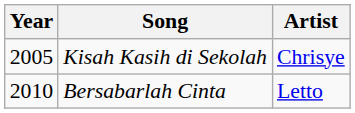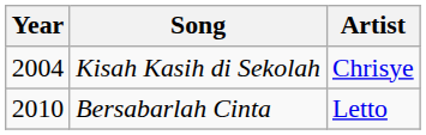Kisah Kasih di Sekolah | Year: 2005 -> 2004
